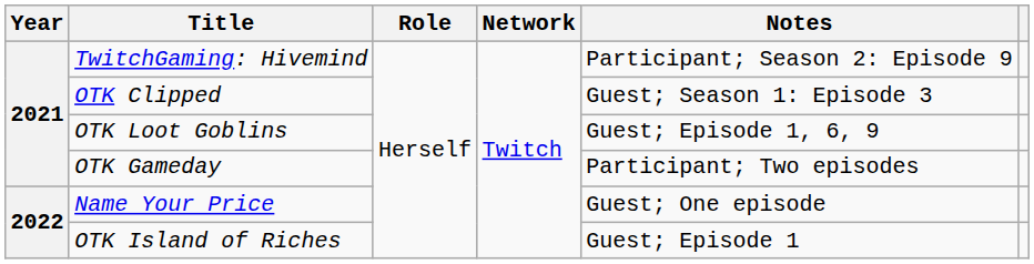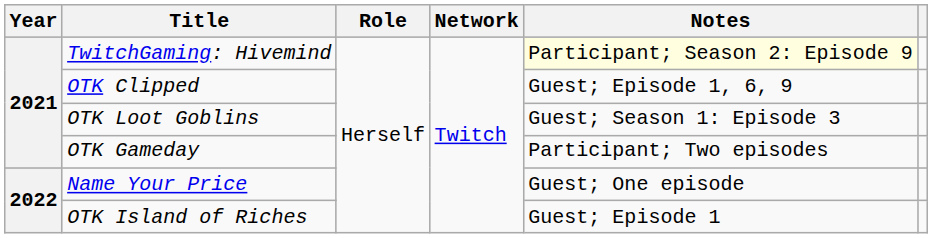TwitchGaming: Hivemind | Notes: no background -> lightyellow background
OTK Clipped | Notes: Guest; Season 1: Episode 3 -> Guest; Episode 1, 6, 9
OTK Loot Goblins | Notes: Guest; Episode 1, 6, 9 -> Guest; Season 1: Episode 3
